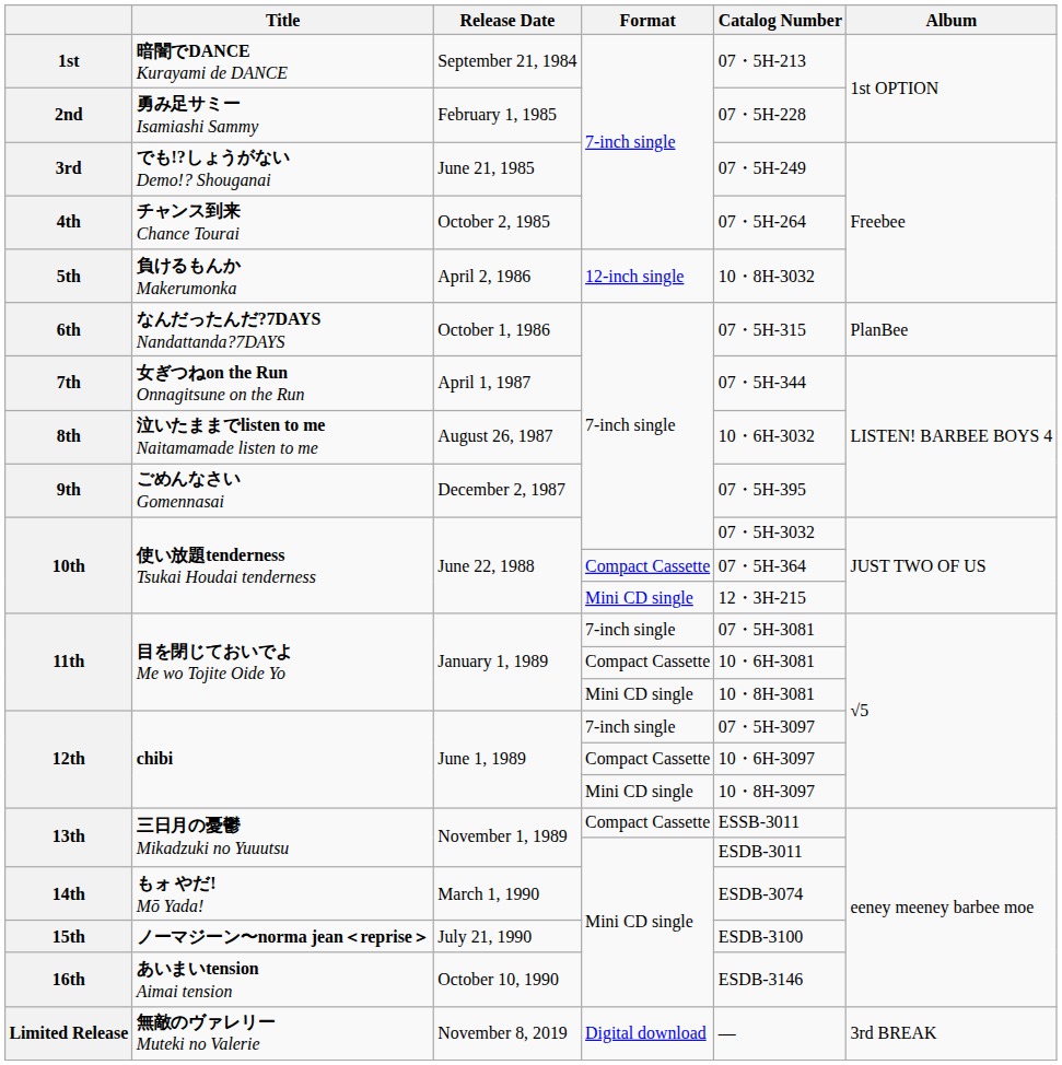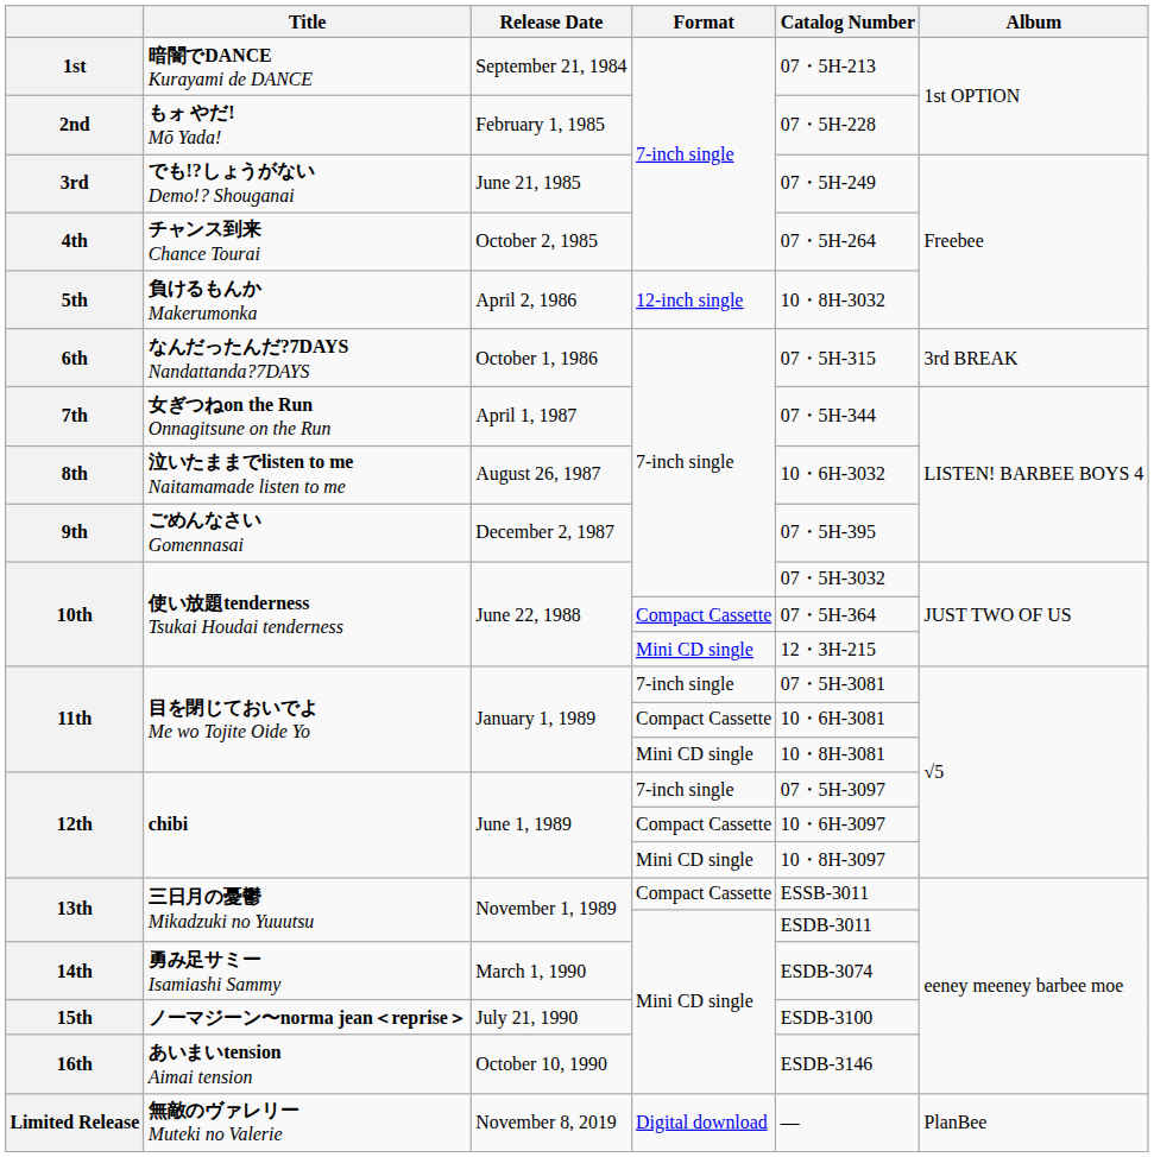2nd | Title: 勇み足サミー Isamiashi Sammy -> もォ やだ! Mō Yada!
6th | Album: PlanBee -> 3rd BREAK
14th | Title: もォ やだ! Mō Yada! -> 勇み足サミー Isamiashi Sammy
Limited Release | Album: 3rd BREAK -> PlanBee
